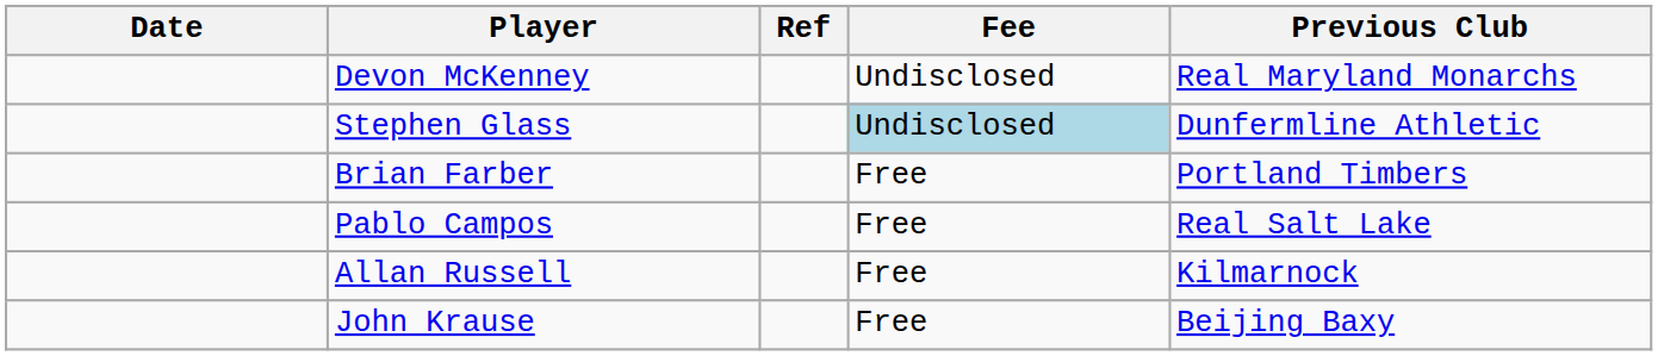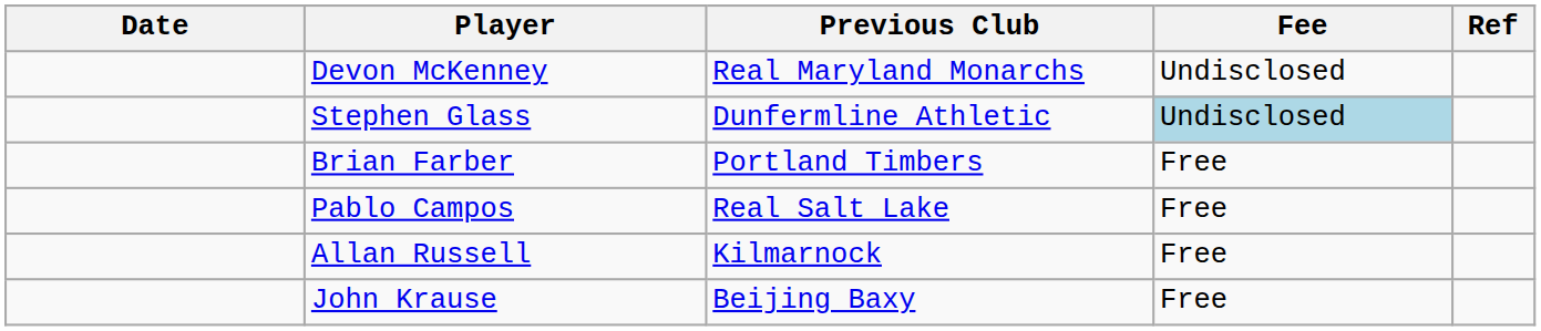columns swapped: Previous Club <-> Ref
